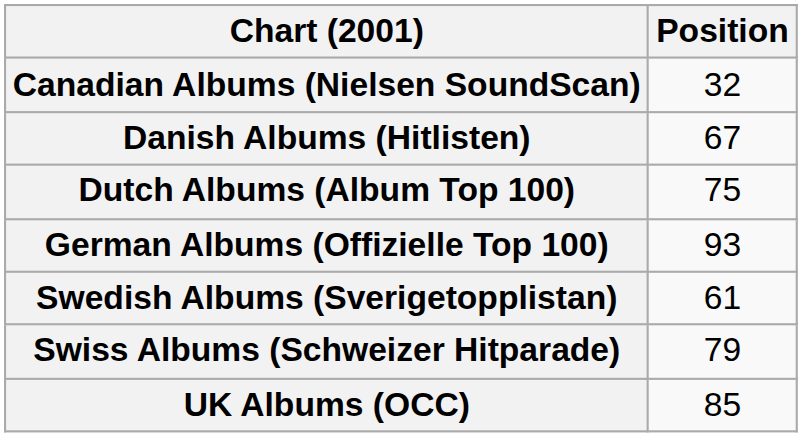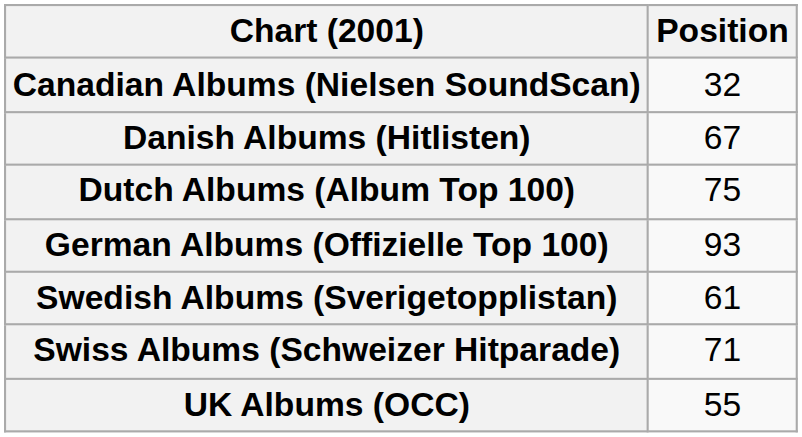Swiss Albums (Schweizer Hitparade) | Position: 79 -> 71
UK Albums (OCC) | Position: 85 -> 55
